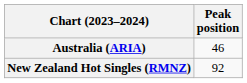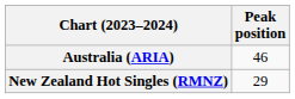New Zealand Hot Singles (RMNZ) | Peak position: 92 -> 29
